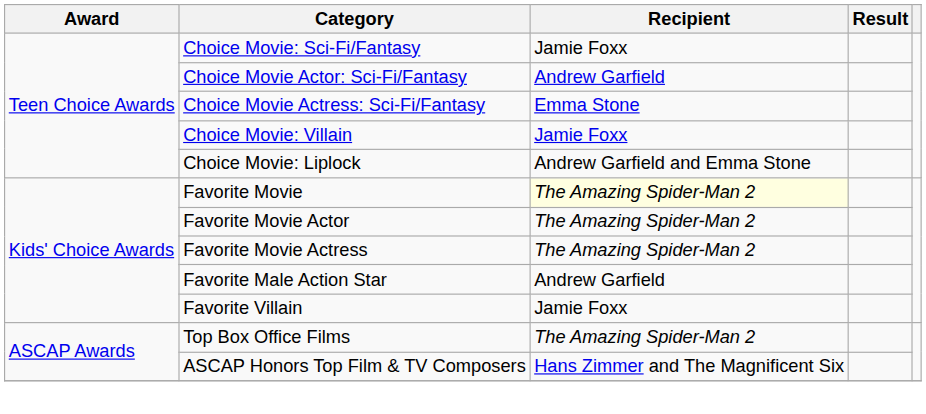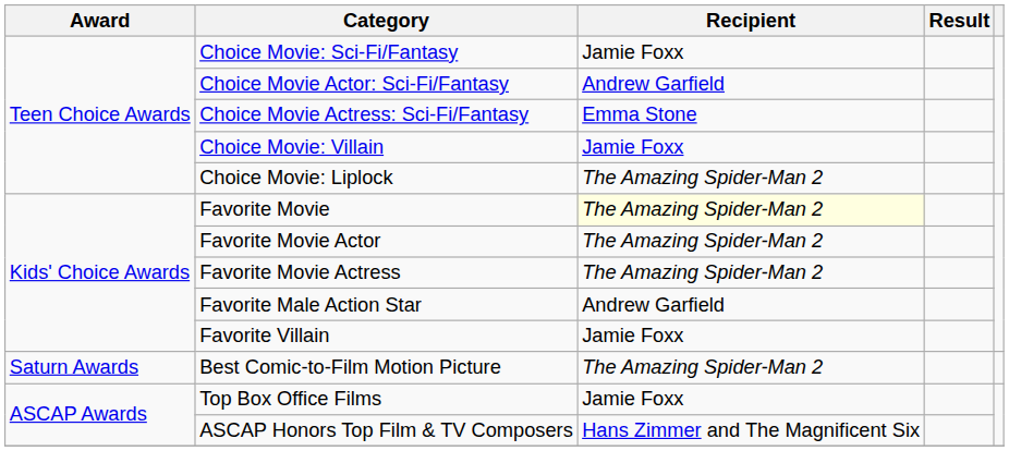Choice Movie: Liplock | Recipient: Andrew Garfield and Emma Stone -> The Amazing Spider-Man 2
+ row: Saturn Awards | Best Comic-to-Film Motion Picture | The Amazing Spider-Man 2
Top Box Office Films | Recipient: The Amazing Spider-Man 2 -> Jamie Foxx
